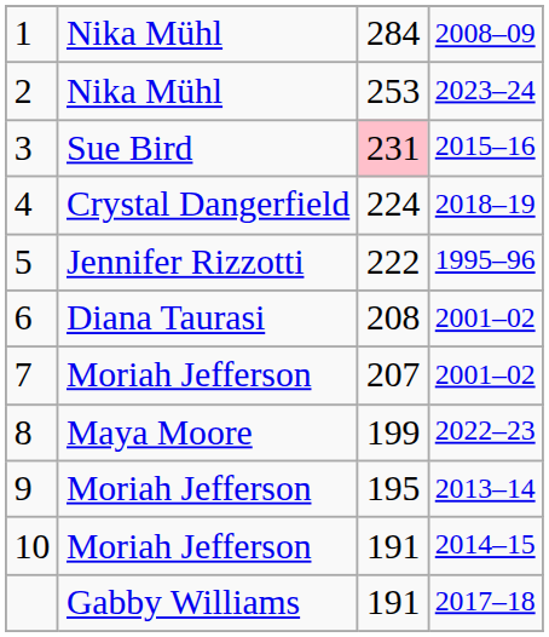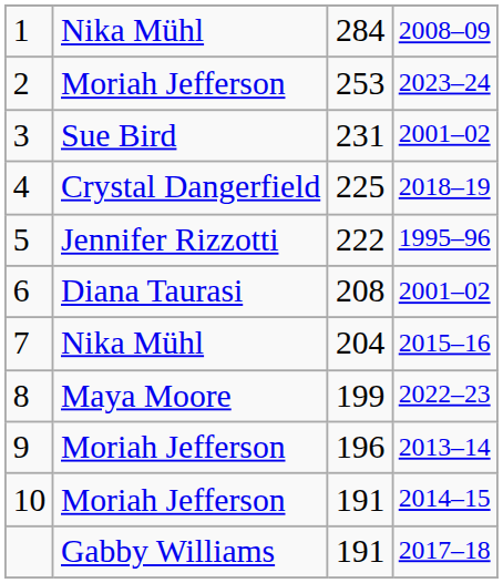2 | column 2: Nika Mühl -> Moriah Jefferson
3 | column 3: pink background -> no background
3 | column 4: 2015–16 -> 2001–02
4 | column 3: 224 -> 225
7 | column 2: Moriah Jefferson -> Nika Mühl
7 | column 3: 207 -> 204
7 | column 4: 2001–02 -> 2015–16
9 | column 3: 195 -> 196
